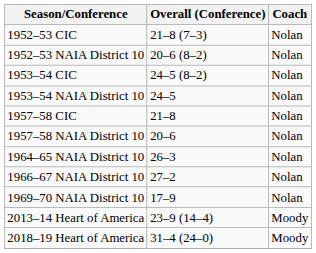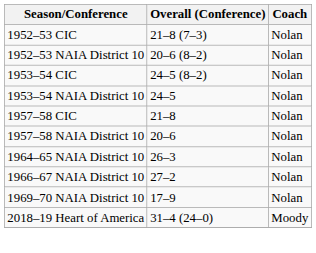- row: 2013–14 Heart of America | 23–9 (14–4) | Moody
